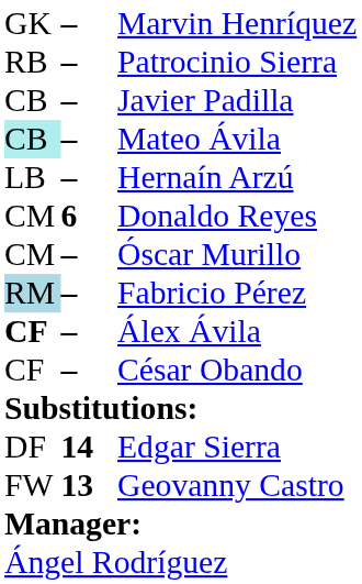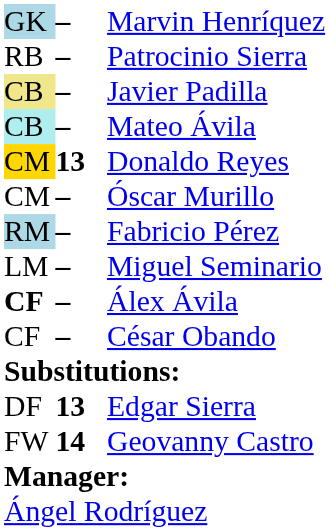Marvin Henríquez | column 1: no background -> lightblue background
Javier Padilla | column 1: no background -> khaki background
- row: LB | – | Hernaín Arzú
Donaldo Reyes | column 1: no background -> gold background
Donaldo Reyes | column 2: 6 -> 13
+ row: LM | – | Miguel Seminario
Edgar Sierra | column 2: 14 -> 13
Geovanny Castro | column 2: 13 -> 14
